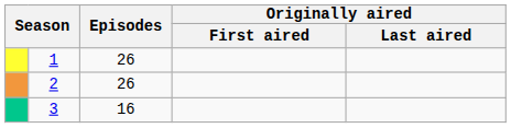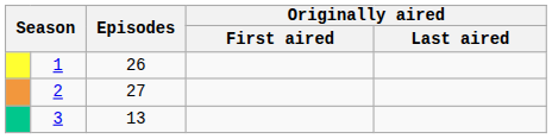2 | Episodes: 26 -> 27
3 | Episodes: 16 -> 13
